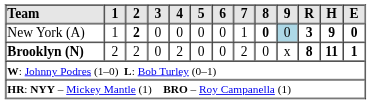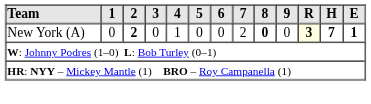New York (A) | 1: 1 -> 0
New York (A) | 4: 0 -> 1
New York (A) | 7: 1 -> 2
New York (A) | 9: lightblue background -> no background
New York (A) | R: no background -> lightyellow background
New York (A) | H: 9 -> 7
New York (A) | E: 0 -> 1
- row: Brooklyn (N) | 2 | 2 | 0 | 2 | 0 | 0 | 2 | 0 | x | 8 | 11 | 1
